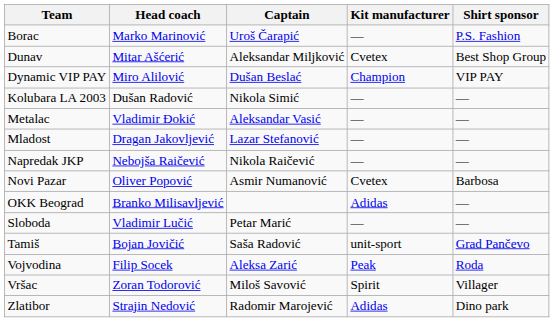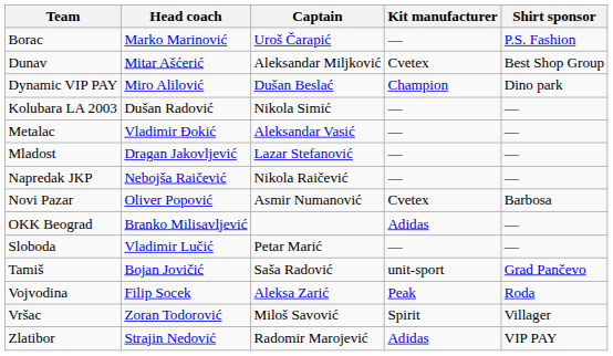Dynamic VIP PAY | Shirt sponsor: VIP PAY -> Dino park
Zlatibor | Shirt sponsor: Dino park -> VIP PAY
